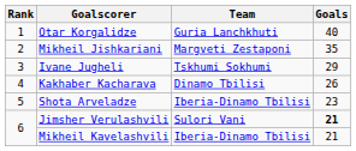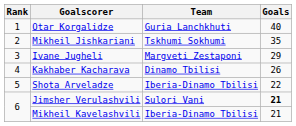Mikheil Jishkariani | Team: Margveti Zestaponi -> Tskhumi Sokhumi
Ivane Jugheli | Team: Tskhumi Sokhumi -> Margveti Zestaponi
Shota Arveladze | Goals: 23 -> 22
